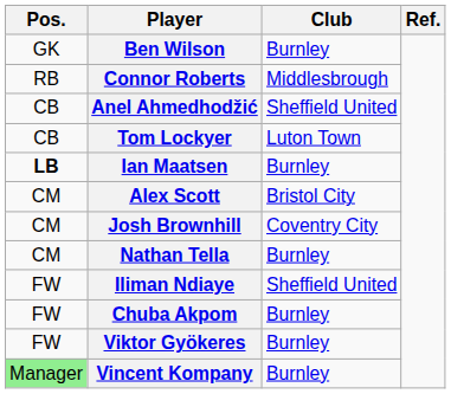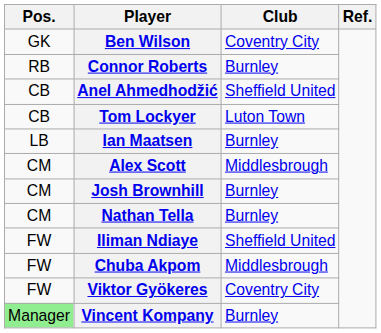Ben Wilson | Club: Burnley -> Coventry City
Connor Roberts | Club: Middlesbrough -> Burnley
Ian Maatsen | Pos.: bold -> normal
Alex Scott | Club: Bristol City -> Middlesbrough
Josh Brownhill | Club: Coventry City -> Burnley
Chuba Akpom | Club: Burnley -> Middlesbrough
Viktor Gyökeres | Club: Burnley -> Coventry City
